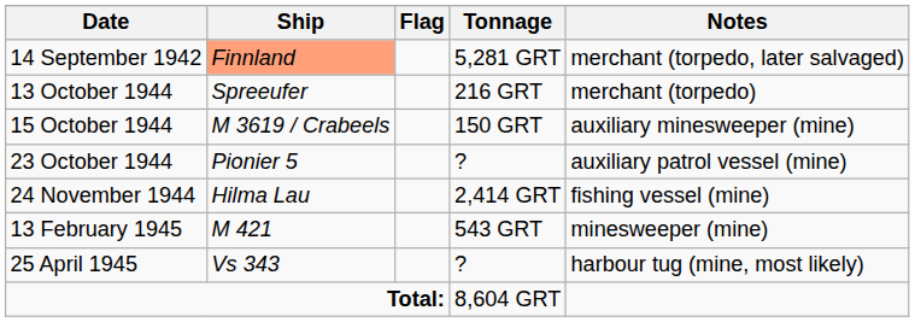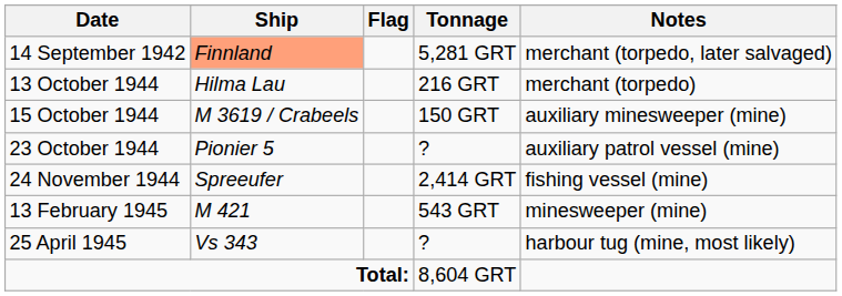13 October 1944 | Ship: Spreeufer -> Hilma Lau
24 November 1944 | Ship: Hilma Lau -> Spreeufer
